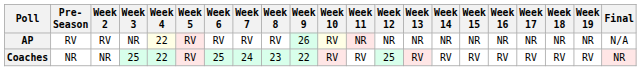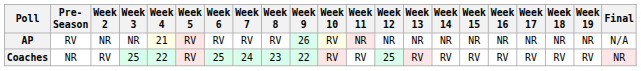AP | Week 2: RV -> NR
AP | Week 4: 22 -> 21
Coaches | Week 2: NR -> RV
